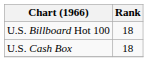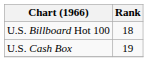U.S. Cash Box | Rank: 18 -> 19
